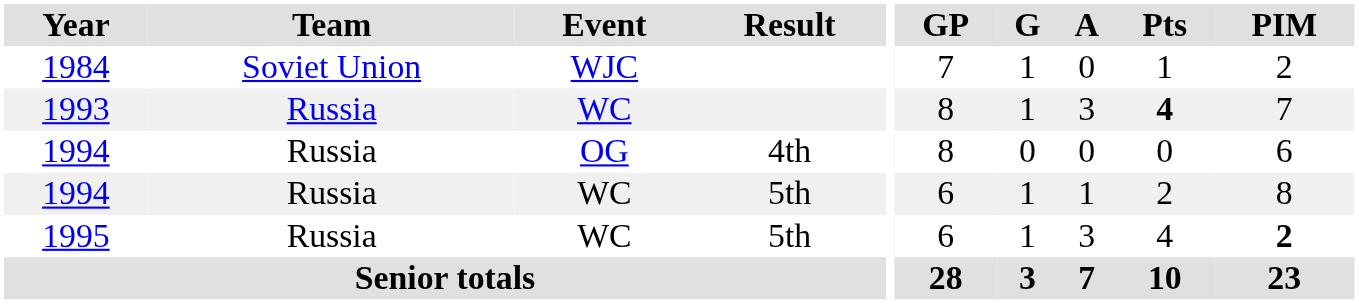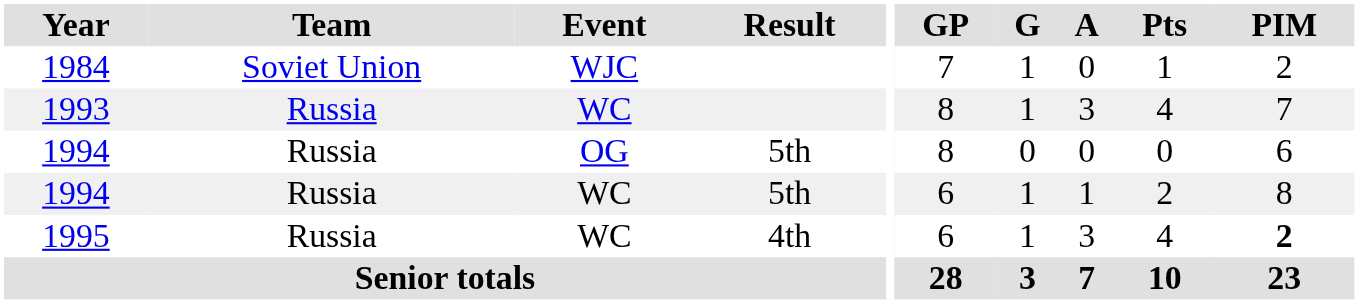1993 | Pts: bold -> normal
1994 / OG | Result: 4th -> 5th
1995 | Result: 5th -> 4th
